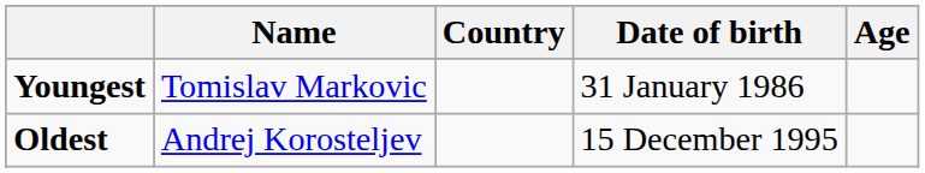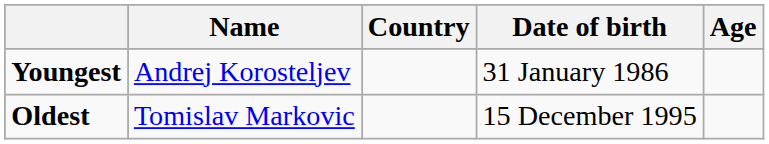Youngest | Name: Tomislav Markovic -> Andrej Korosteljev
Oldest | Name: Andrej Korosteljev -> Tomislav Markovic
